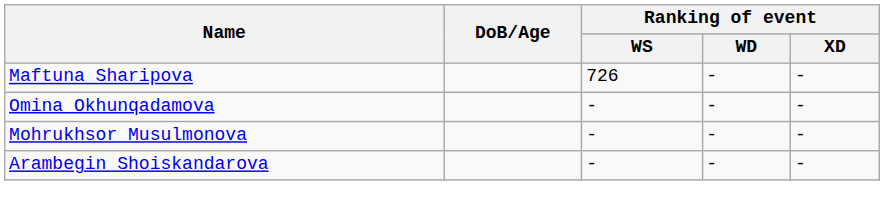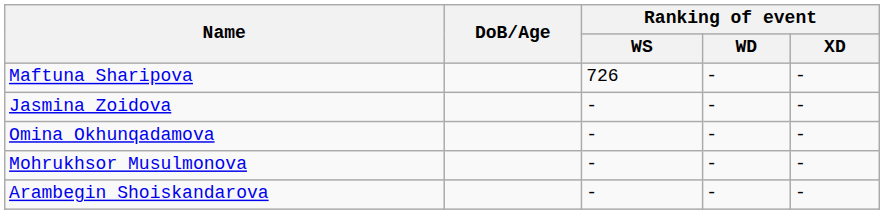+ row: Jasmina Zoidova | - | - | -
